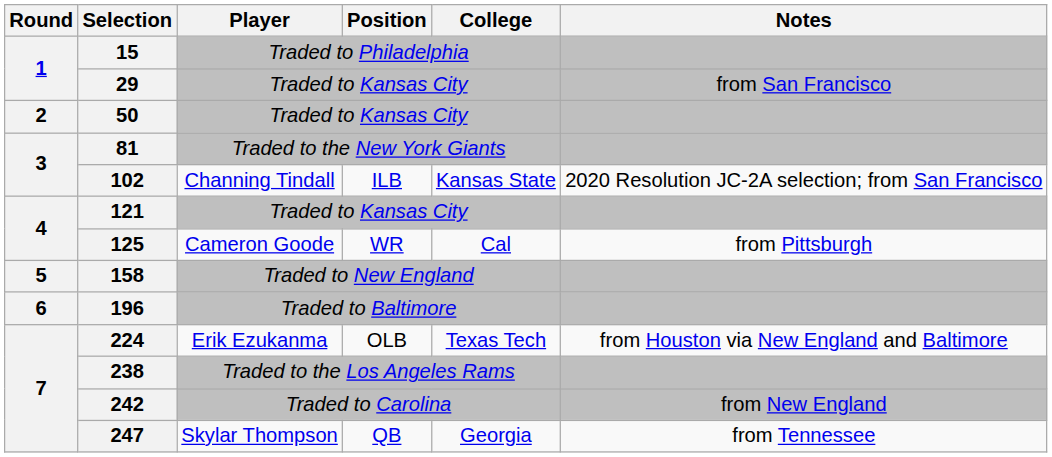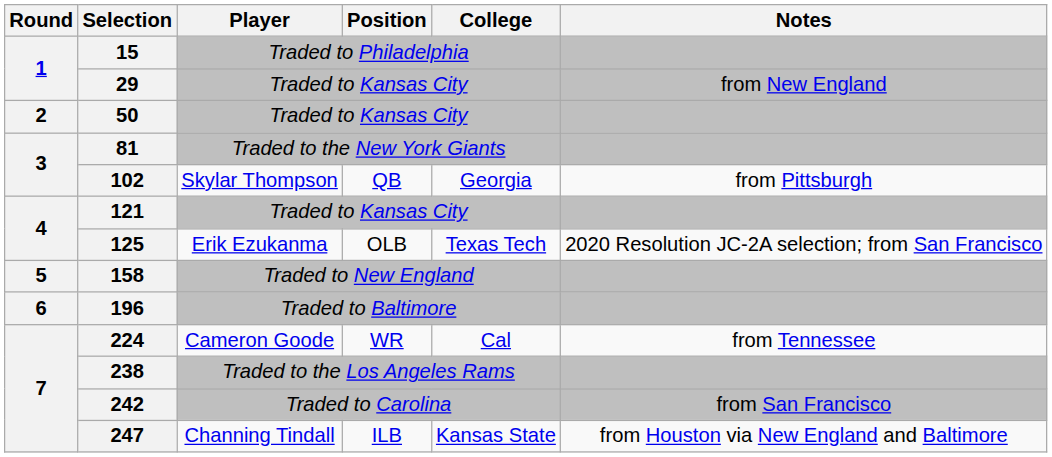29 | Notes: from San Francisco -> from New England
102 | Player: Channing Tindall -> Skylar Thompson
102 | Position: ILB -> QB
102 | College: Kansas State -> Georgia
102 | Notes: 2020 Resolution JC-2A selection; from San Francisco -> from Pittsburgh
125 | Player: Cameron Goode -> Erik Ezukanma
125 | Position: WR -> OLB
125 | College: Cal -> Texas Tech
125 | Notes: from Pittsburgh -> 2020 Resolution JC-2A selection; from San Francisco
224 | Player: Erik Ezukanma -> Cameron Goode
224 | Position: OLB -> WR
224 | College: Texas Tech -> Cal
224 | Notes: from Houston via New England and Baltimore -> from Tennessee
242 | Notes: from New England -> from San Francisco
247 | Player: Skylar Thompson -> Channing Tindall
247 | Position: QB -> ILB
247 | College: Georgia -> Kansas State
247 | Notes: from Tennessee -> from Houston via New England and Baltimore
